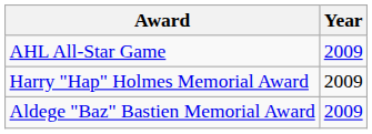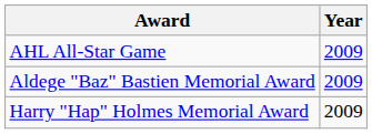rows swapped: Aldege "Baz" Bastien Memorial Award <-> Harry "Hap" Holmes Memorial Award
